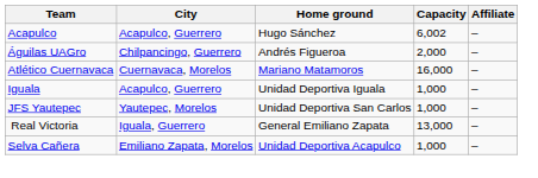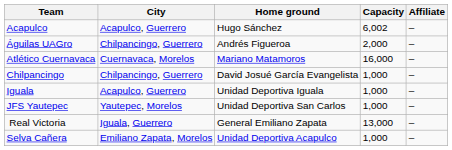+ row: Chilpancingo | Chilpancingo, Guerrero | David Josué García Evangelista | 1,000 | –
